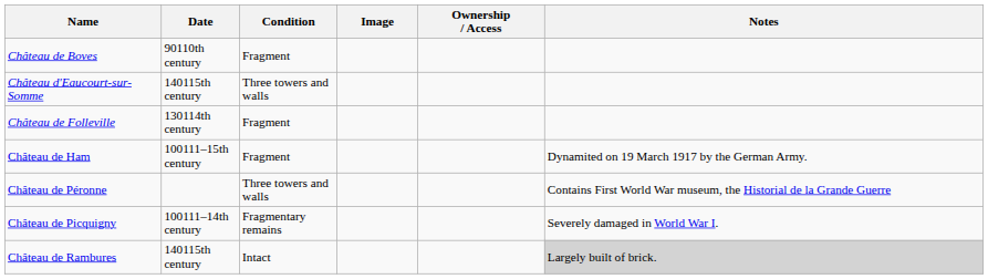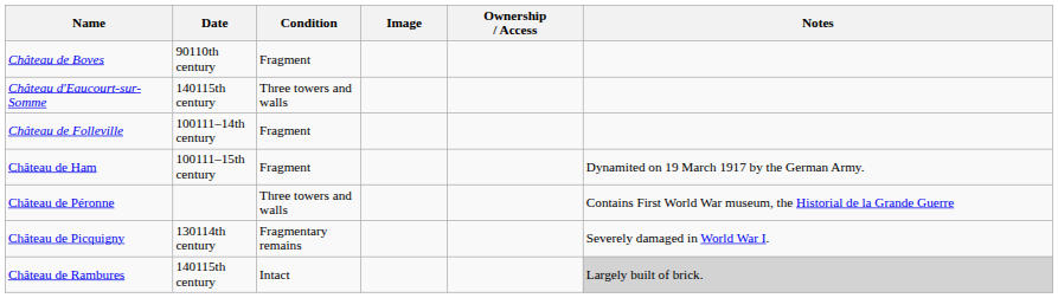Château de Folleville | Date: 130114th century -> 100111–14th century
Château de Picquigny | Date: 100111–14th century -> 130114th century
